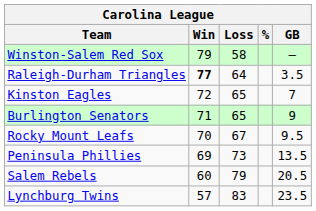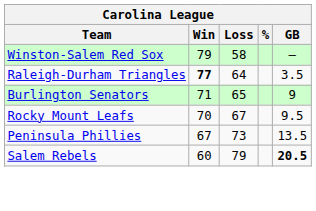- row: Kinston Eagles | 72 | 65 | 7
Peninsula Phillies | Win: 69 -> 67
Salem Rebels | GB: normal -> bold
- row: Lynchburg Twins | 57 | 83 | 23.5
